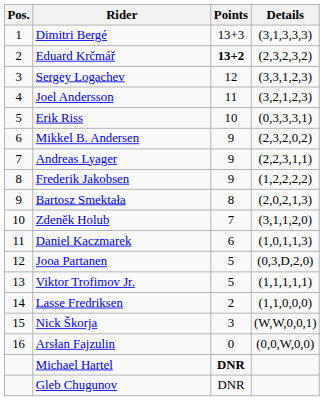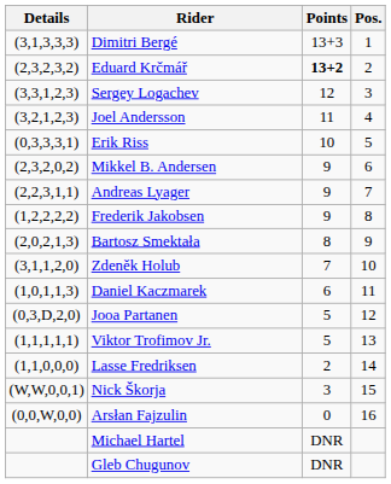columns swapped: Pos. <-> Details
Michael Hartel | Points: bold -> normal
